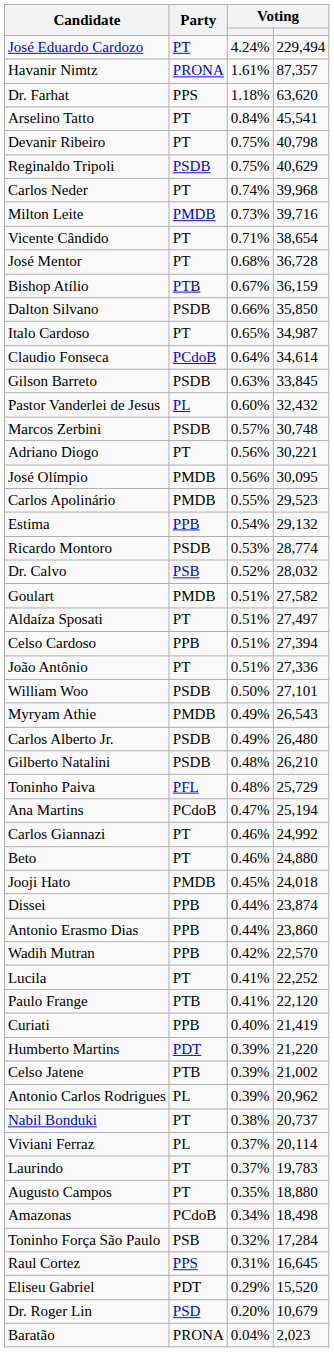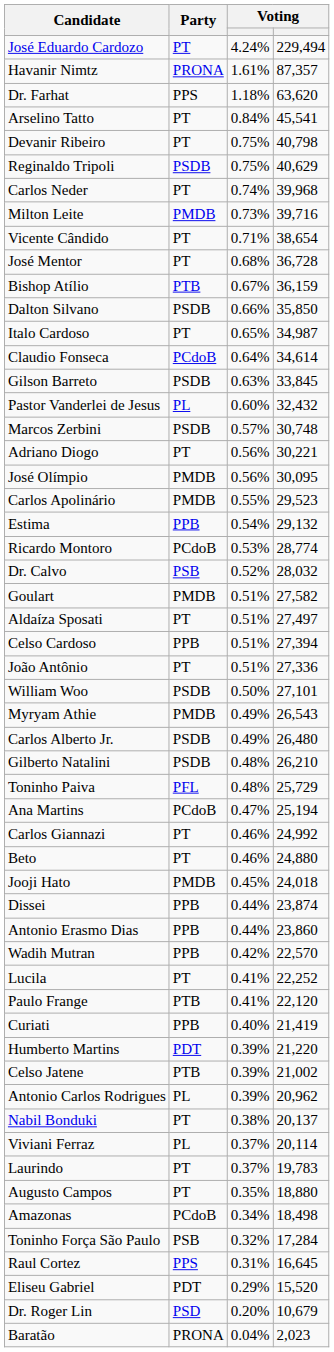Ricardo Montoro | Party: PSDB -> PCdoB
Nabil Bonduki | column 4: 20,737 -> 20,137
